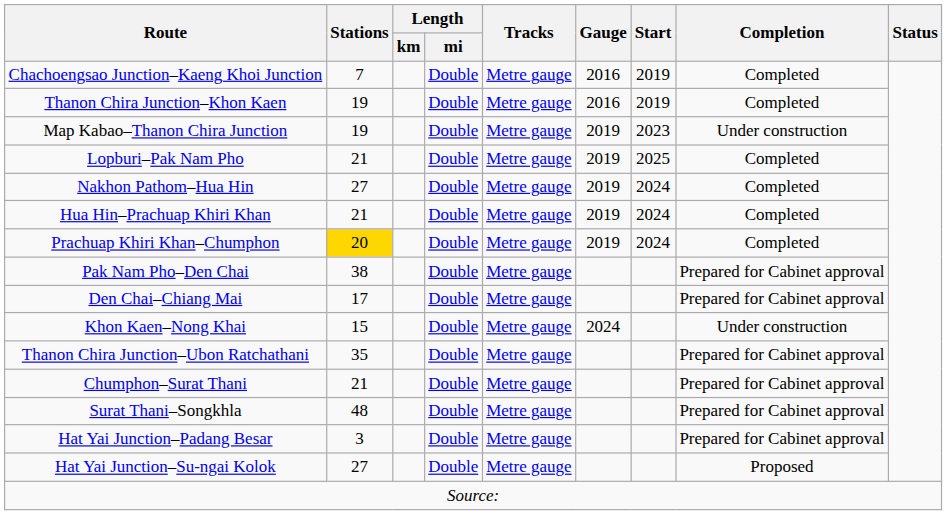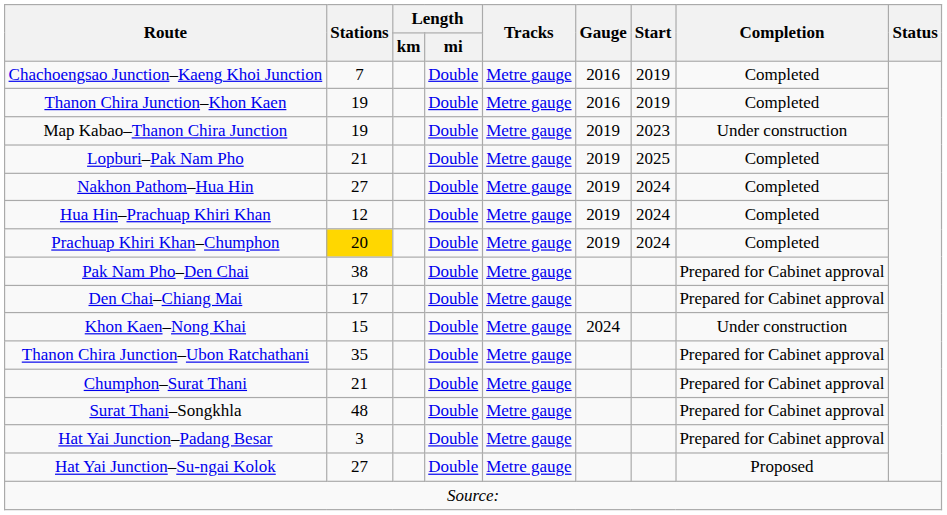Hua Hin–Prachuap Khiri Khan | Stations: 21 -> 12
